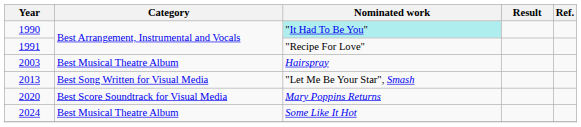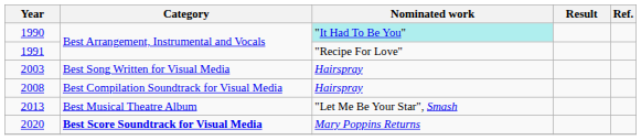2003 | Category: Best Musical Theatre Album -> Best Song Written for Visual Media
+ row: 2008 | Best Compilation Soundtrack for Visual Media | Hairspray
2013 | Category: Best Song Written for Visual Media -> Best Musical Theatre Album
2020 | Category: normal -> bold
- row: 2024 | Best Musical Theatre Album | Some Like It Hot
